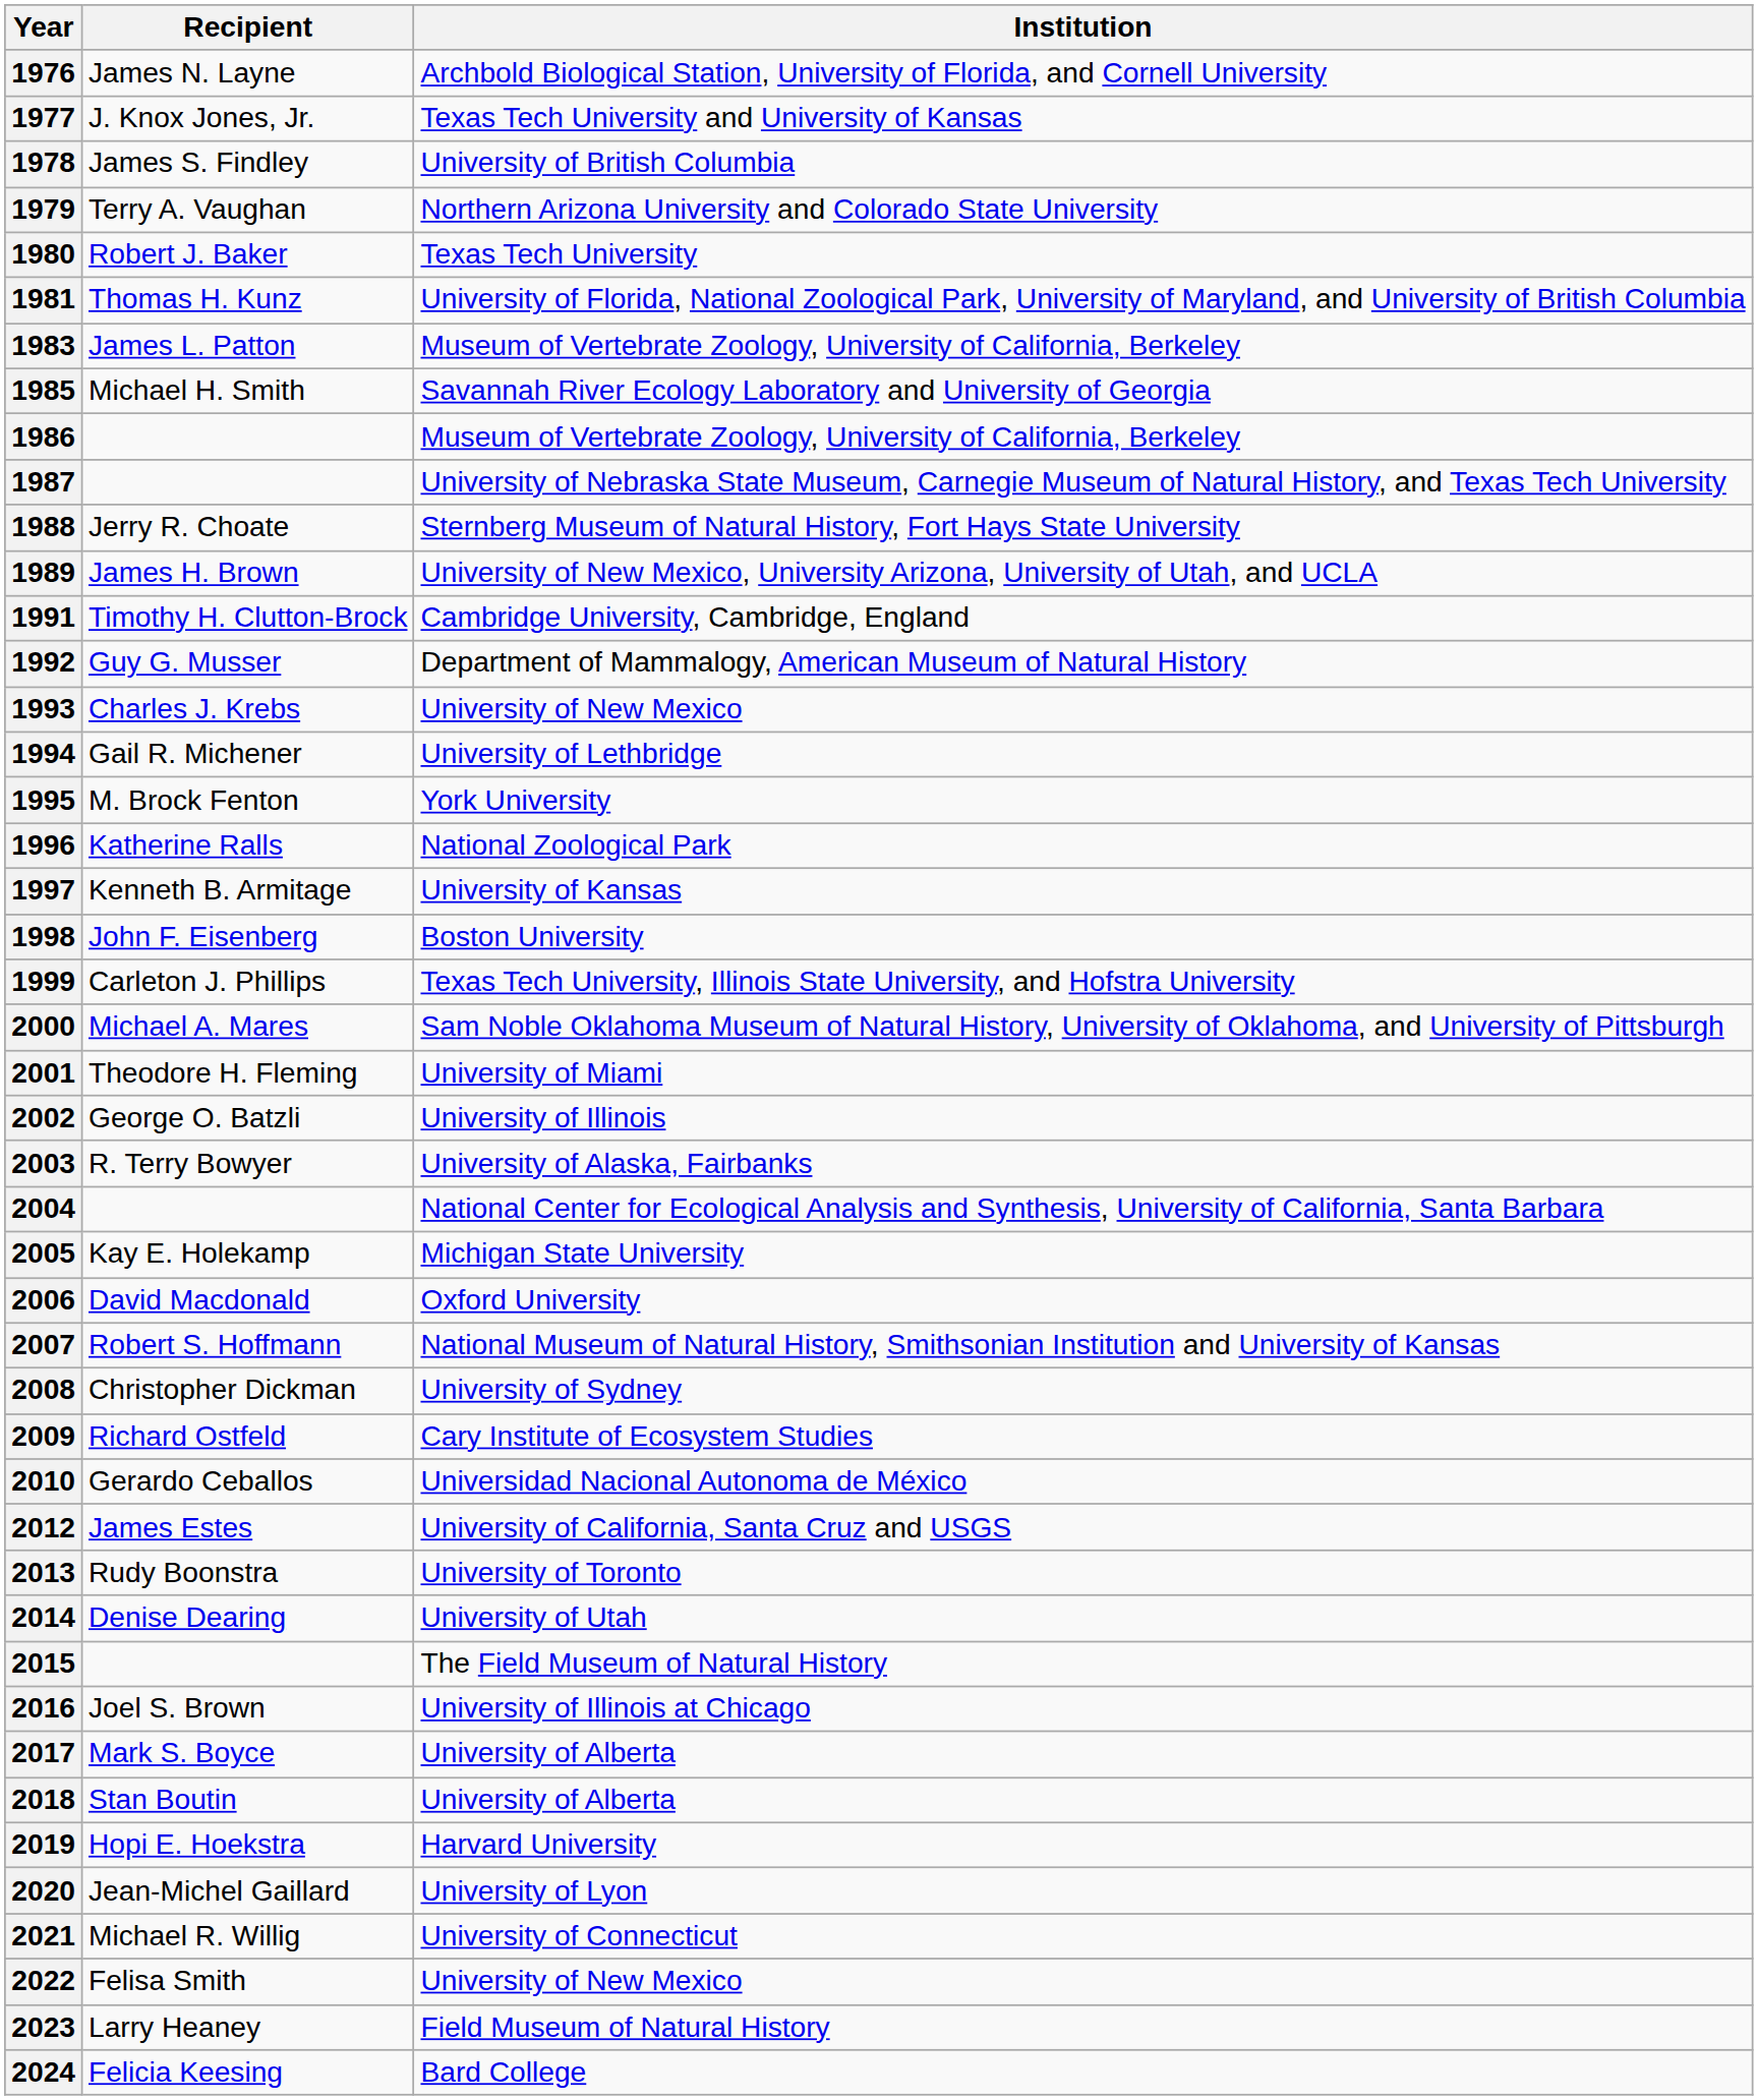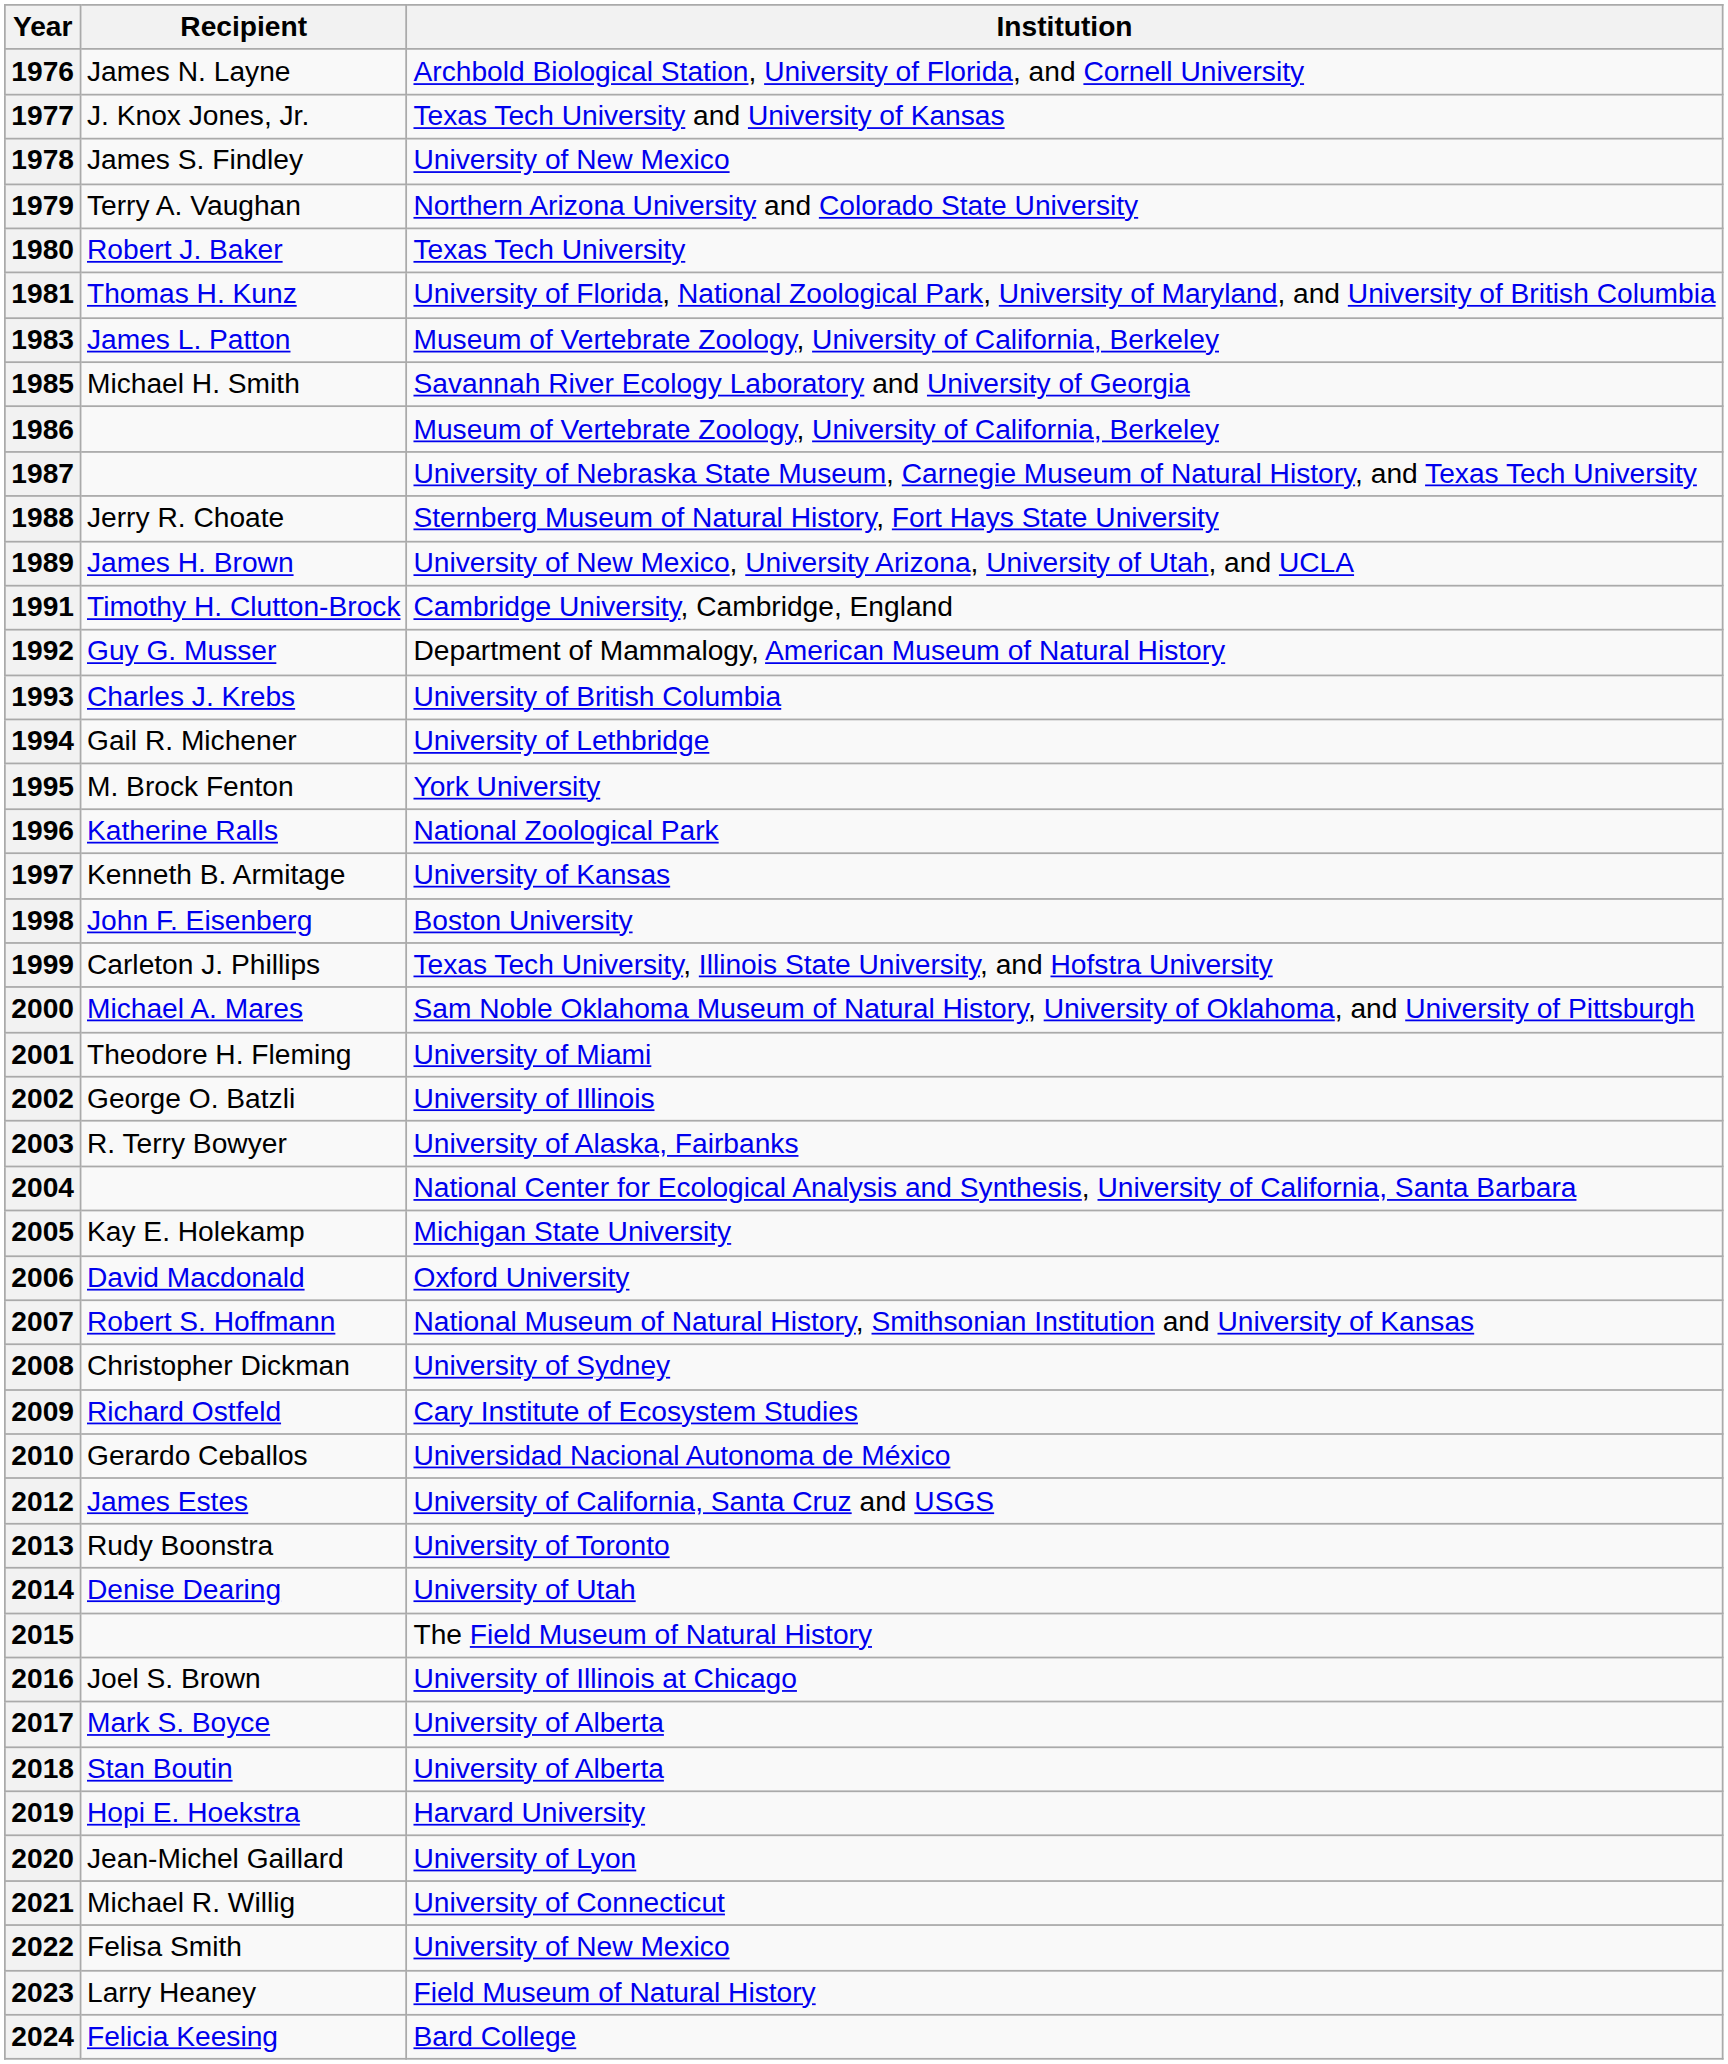1978 | Institution: University of British Columbia -> University of New Mexico
1993 | Institution: University of New Mexico -> University of British Columbia
